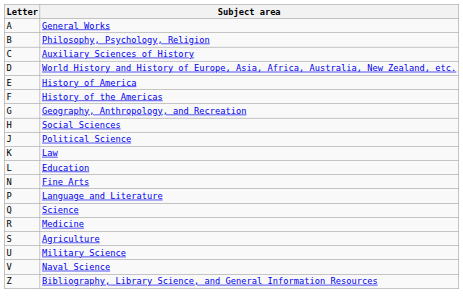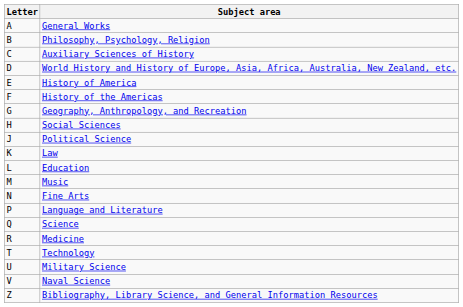+ row: M | Music
- row: S | Agriculture
+ row: T | Technology
